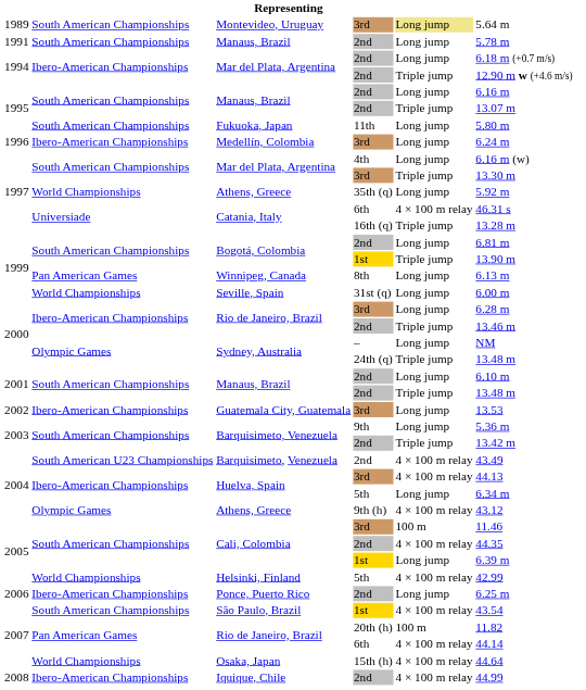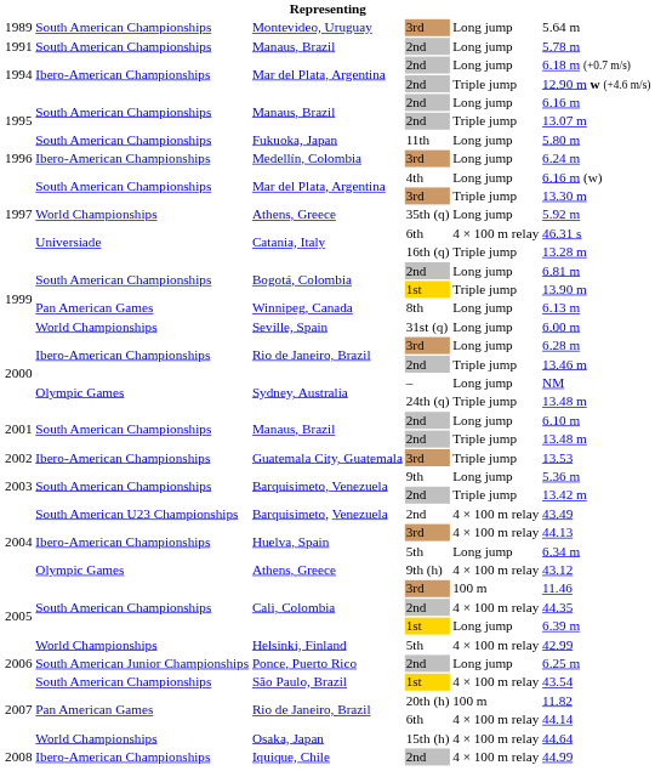Montevideo, Uruguay | column 5: khaki background -> no background
Guatemala City, Guatemala | column 5: Long jump -> Triple jump
Ponce, Puerto Rico | column 2: Ibero-American Championships -> South American Junior Championships
